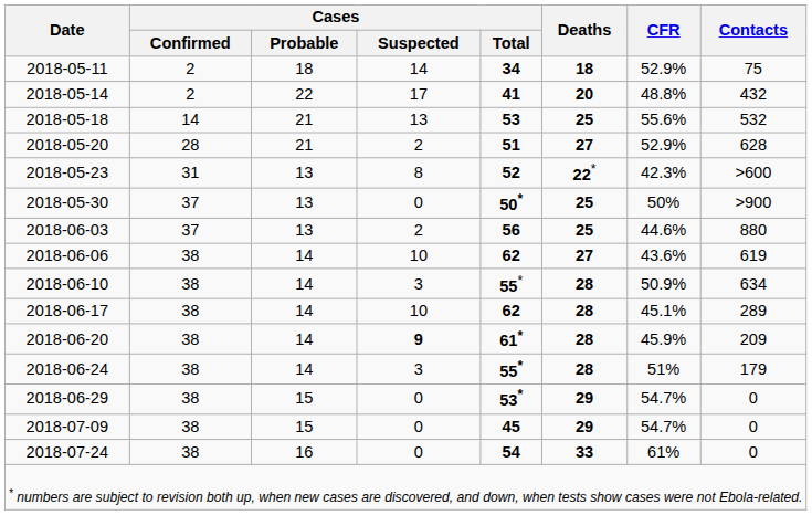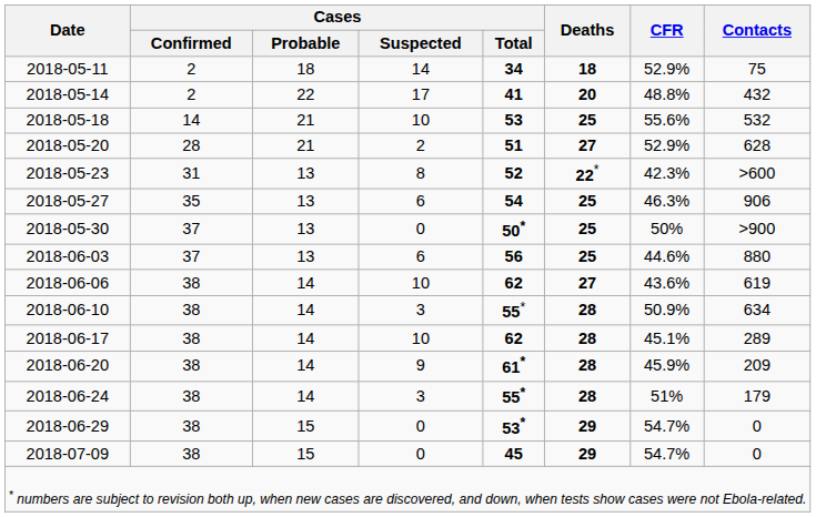2018-05-18 | Cases / Suspected: 13 -> 10
+ row: 2018-05-27 | 35 | 13 | 6 | 54 | 25 | 46.3% | 906
2018-06-03 | Cases / Suspected: 2 -> 6
2018-06-20 | Cases / Suspected: bold -> normal
- row: 2018-07-24 | 38 | 16 | 0 | 54 | 33 | 61% | 0
